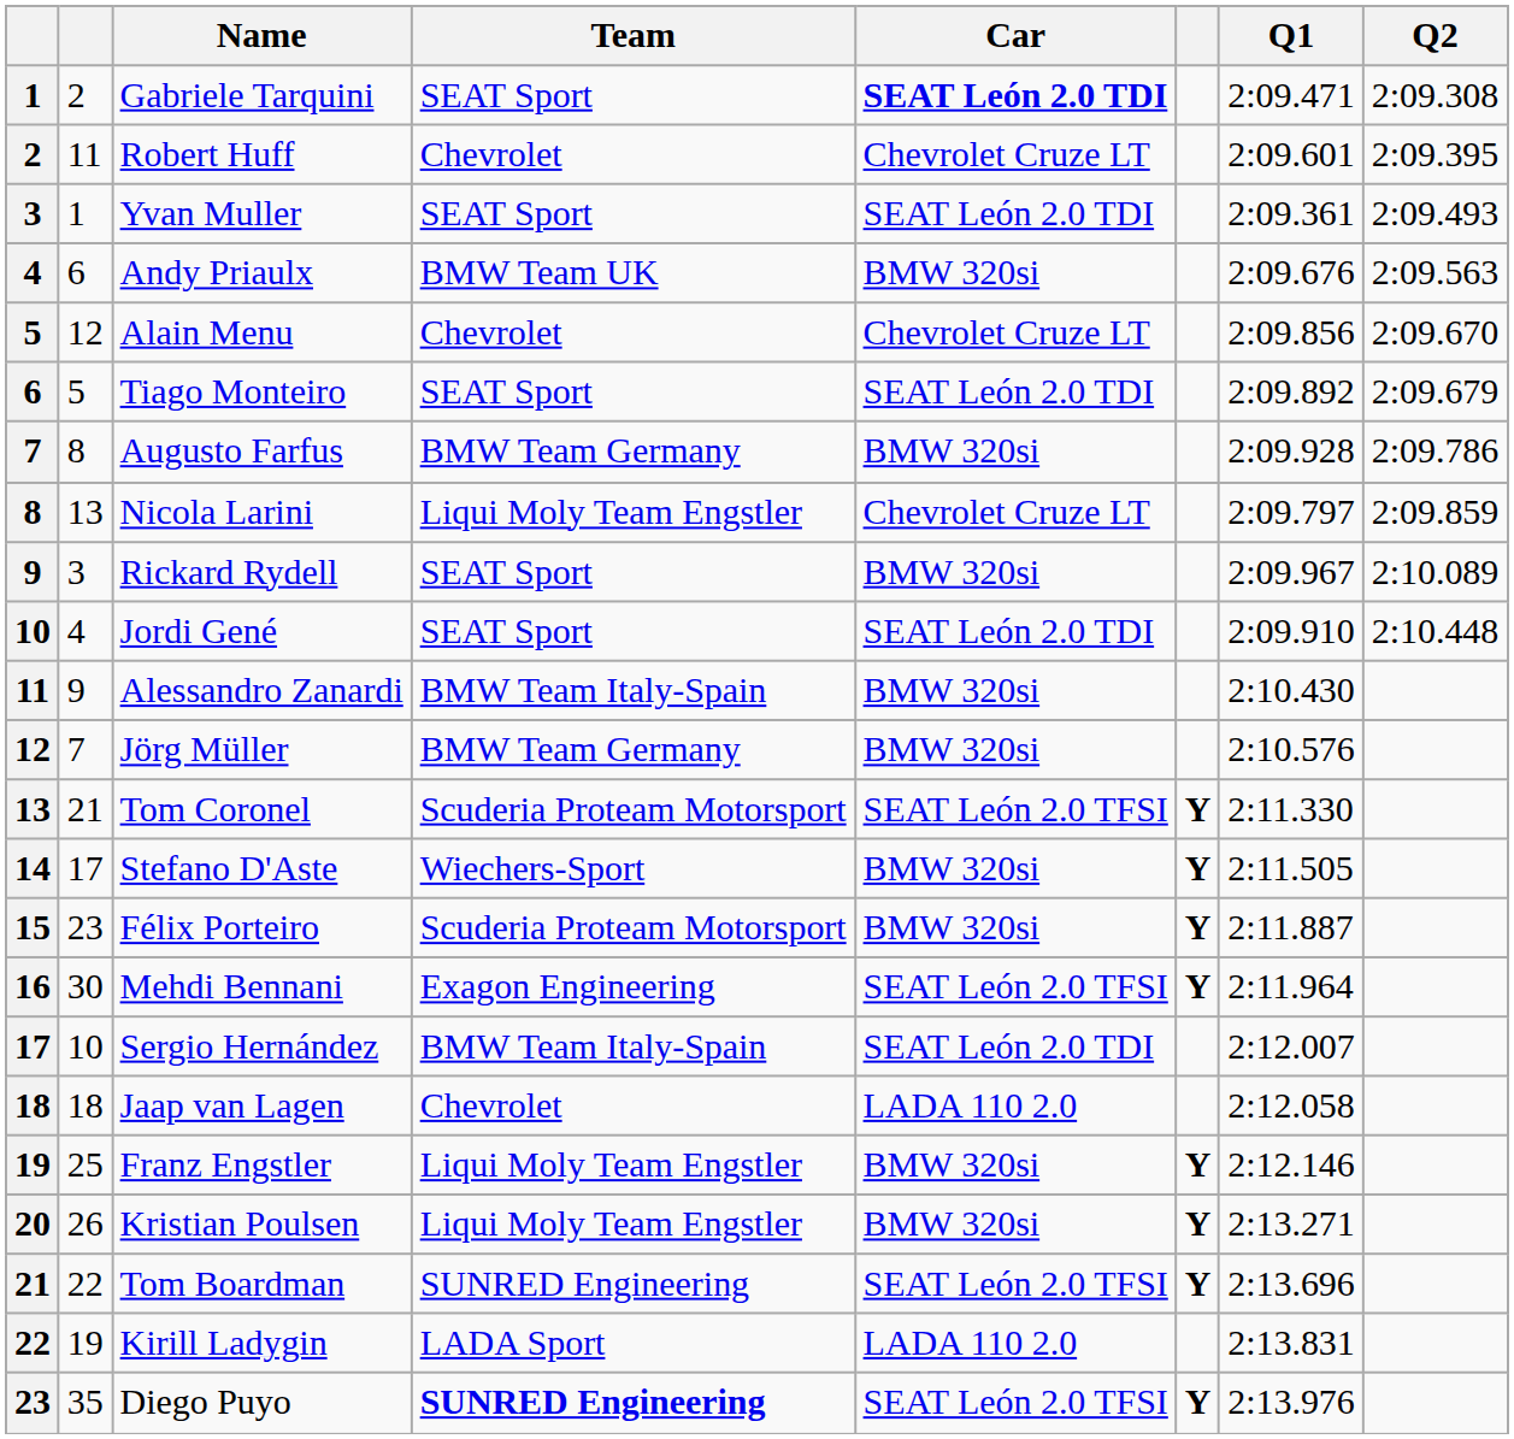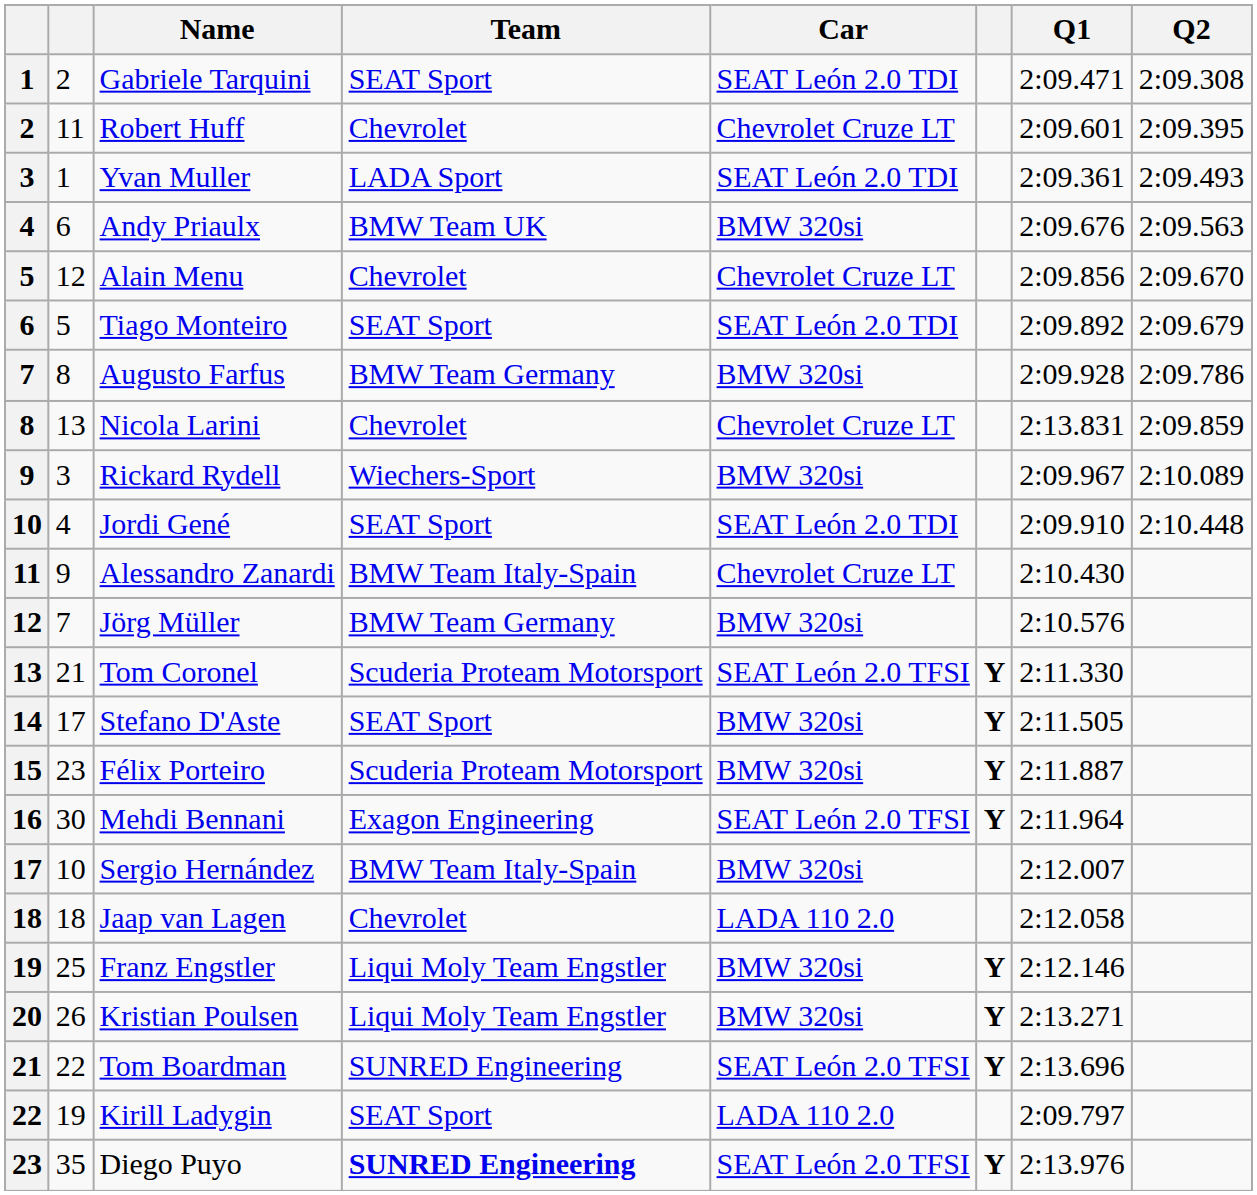Gabriele Tarquini | Car: bold -> normal
Yvan Muller | Team: SEAT Sport -> LADA Sport
Nicola Larini | Team: Liqui Moly Team Engstler -> Chevrolet
Nicola Larini | Q1: 2:09.797 -> 2:13.831
Rickard Rydell | Team: SEAT Sport -> Wiechers-Sport
Alessandro Zanardi | Car: BMW 320si -> Chevrolet Cruze LT
Stefano D'Aste | Team: Wiechers-Sport -> SEAT Sport
Sergio Hernández | Car: SEAT León 2.0 TDI -> BMW 320si
Kirill Ladygin | Team: LADA Sport -> SEAT Sport
Kirill Ladygin | Q1: 2:13.831 -> 2:09.797
